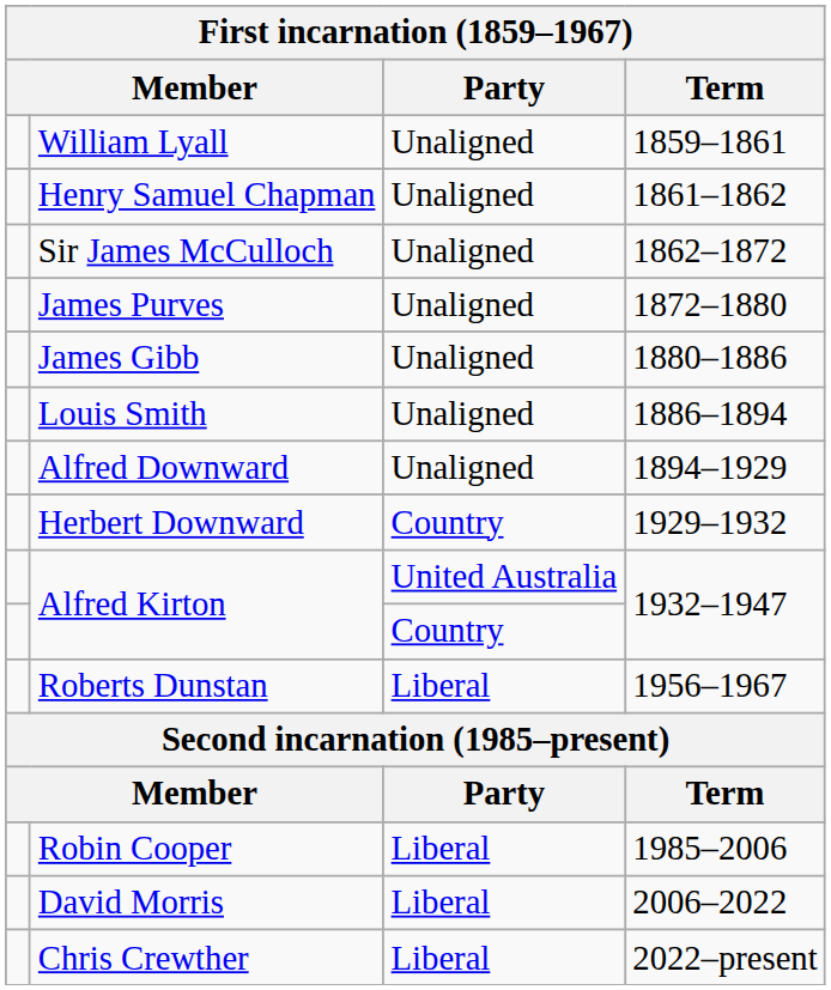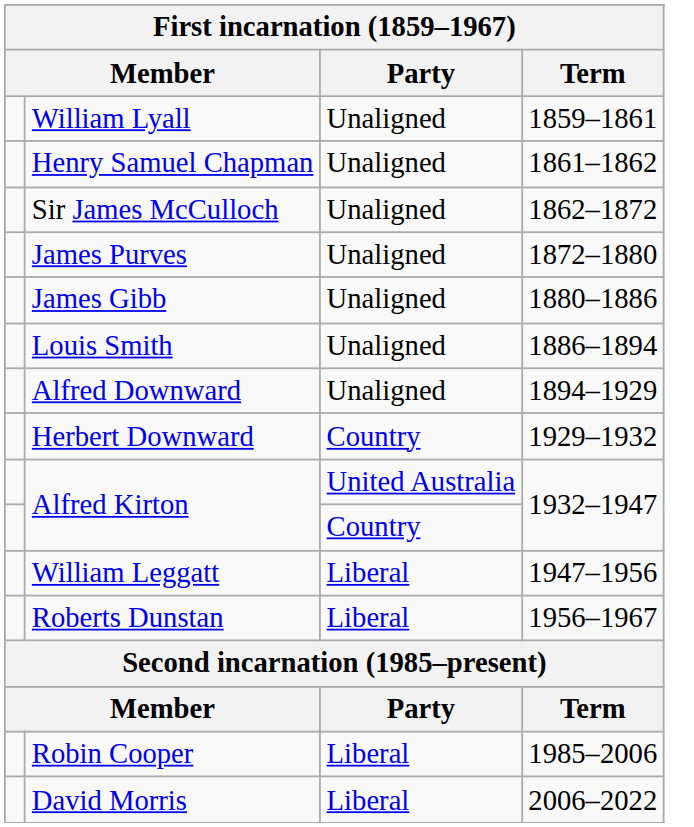+ row: William Leggatt | Liberal | 1947–1956
- row: Chris Crewther | Liberal | 2022–present
